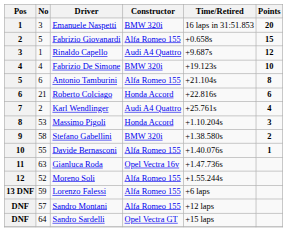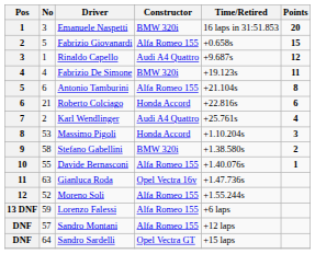Fabrizio De Simone | Points: 10 -> 11
